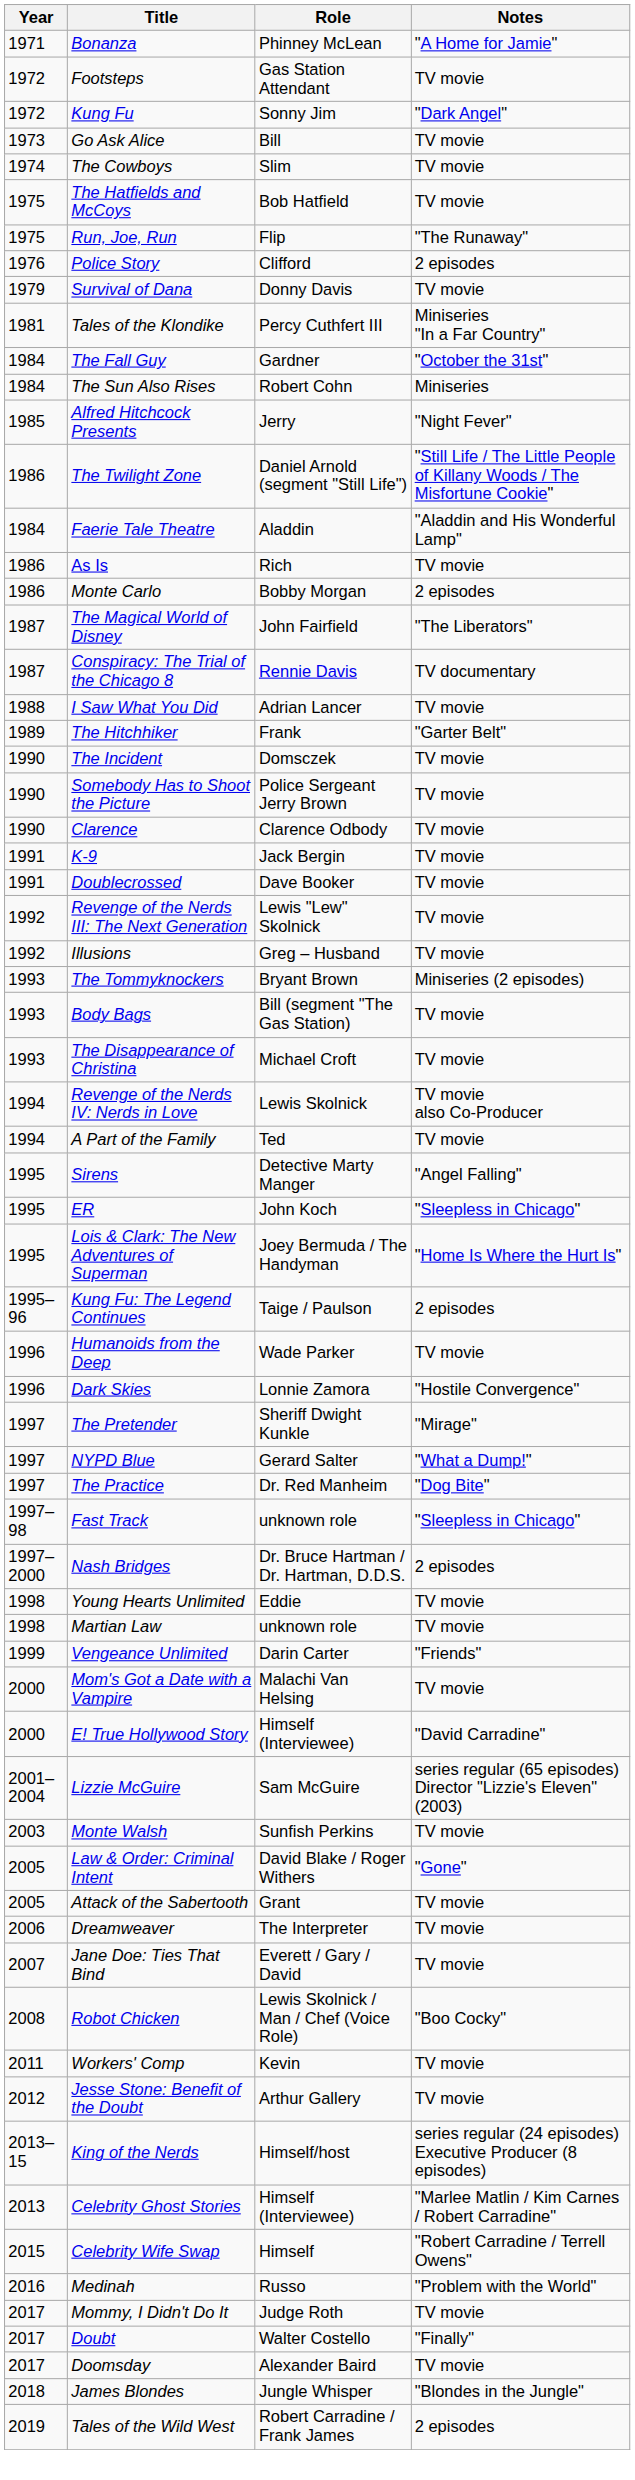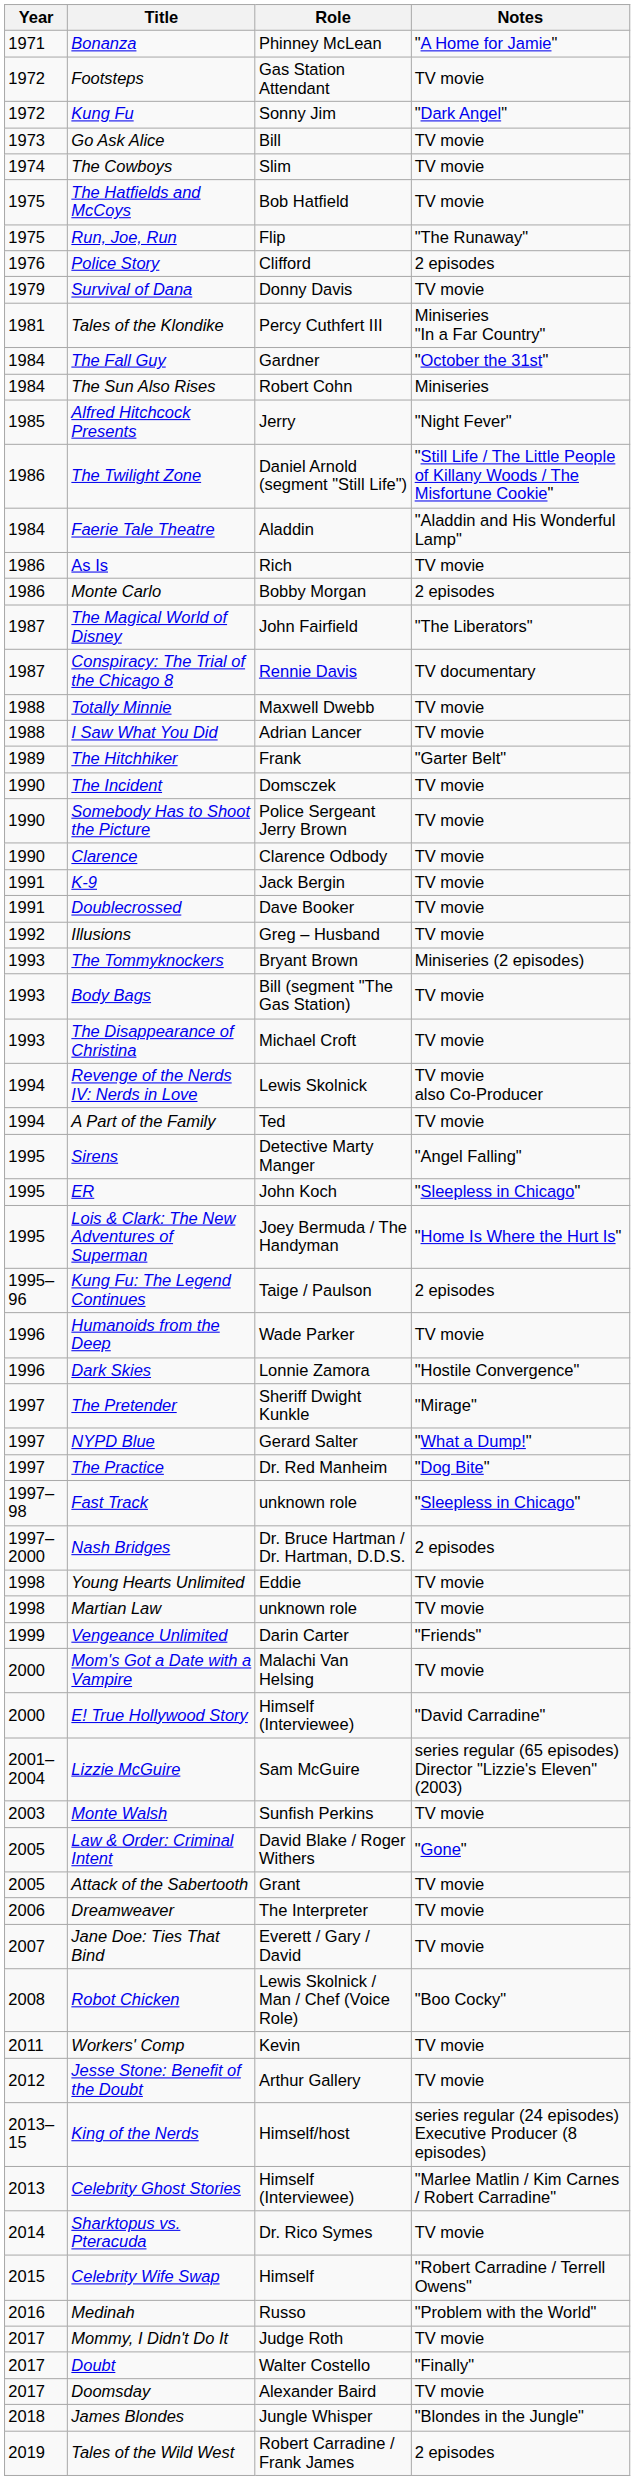+ row: 1988 | Totally Minnie | Maxwell Dwebb | TV movie
- row: 1992 | Revenge of the Nerds III: The Next Generation | Lewis "Lew" Skolnick | TV movie
+ row: 2014 | Sharktopus vs. Pteracuda | Dr. Rico Symes | TV movie
